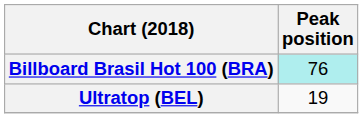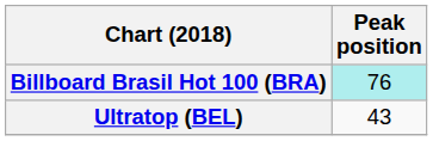Ultratop (BEL) | Peak position: 19 -> 43
